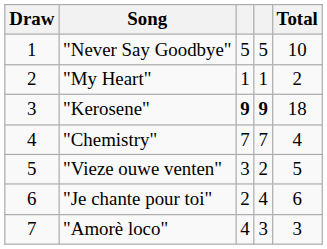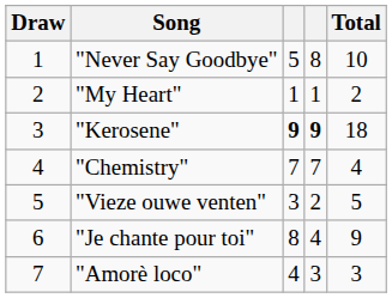"Never Say Goodbye" | column 4: 5 -> 8
"Je chante pour toi" | column 3: 2 -> 8
"Je chante pour toi" | Total: 6 -> 9
